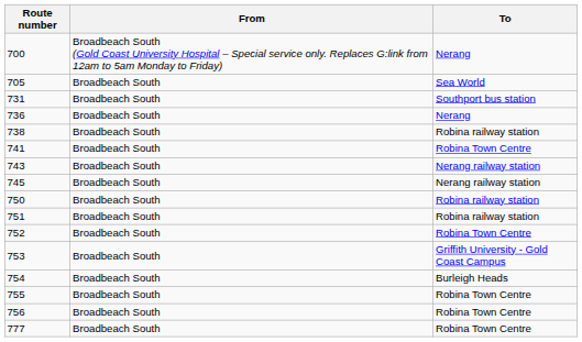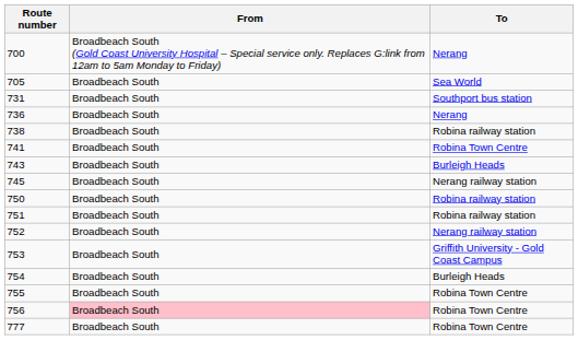743 | To: Nerang railway station -> Burleigh Heads
752 | To: Robina Town Centre -> Nerang railway station
756 | From: no background -> pink background
